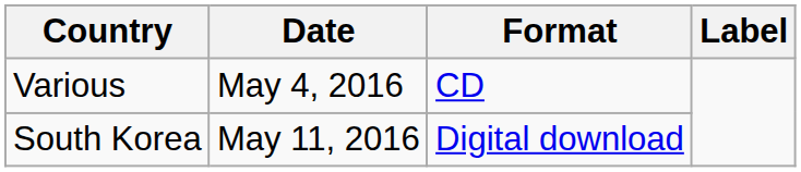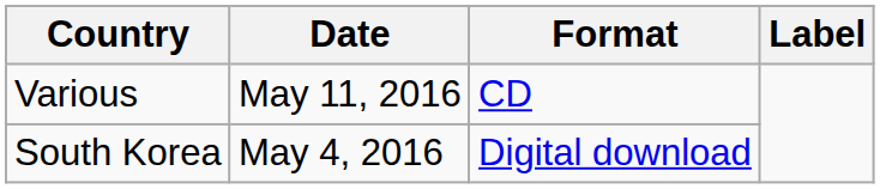Various | Date: May 4, 2016 -> May 11, 2016
South Korea | Date: May 11, 2016 -> May 4, 2016
